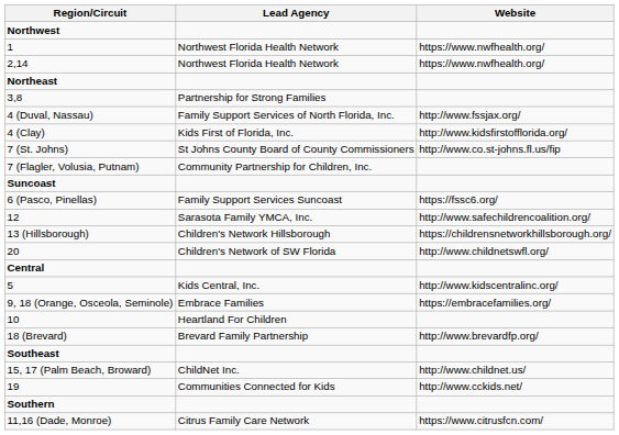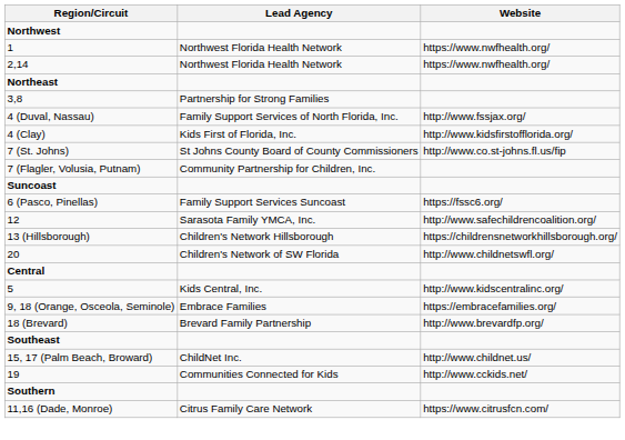- row: 10 | Heartland For Children
